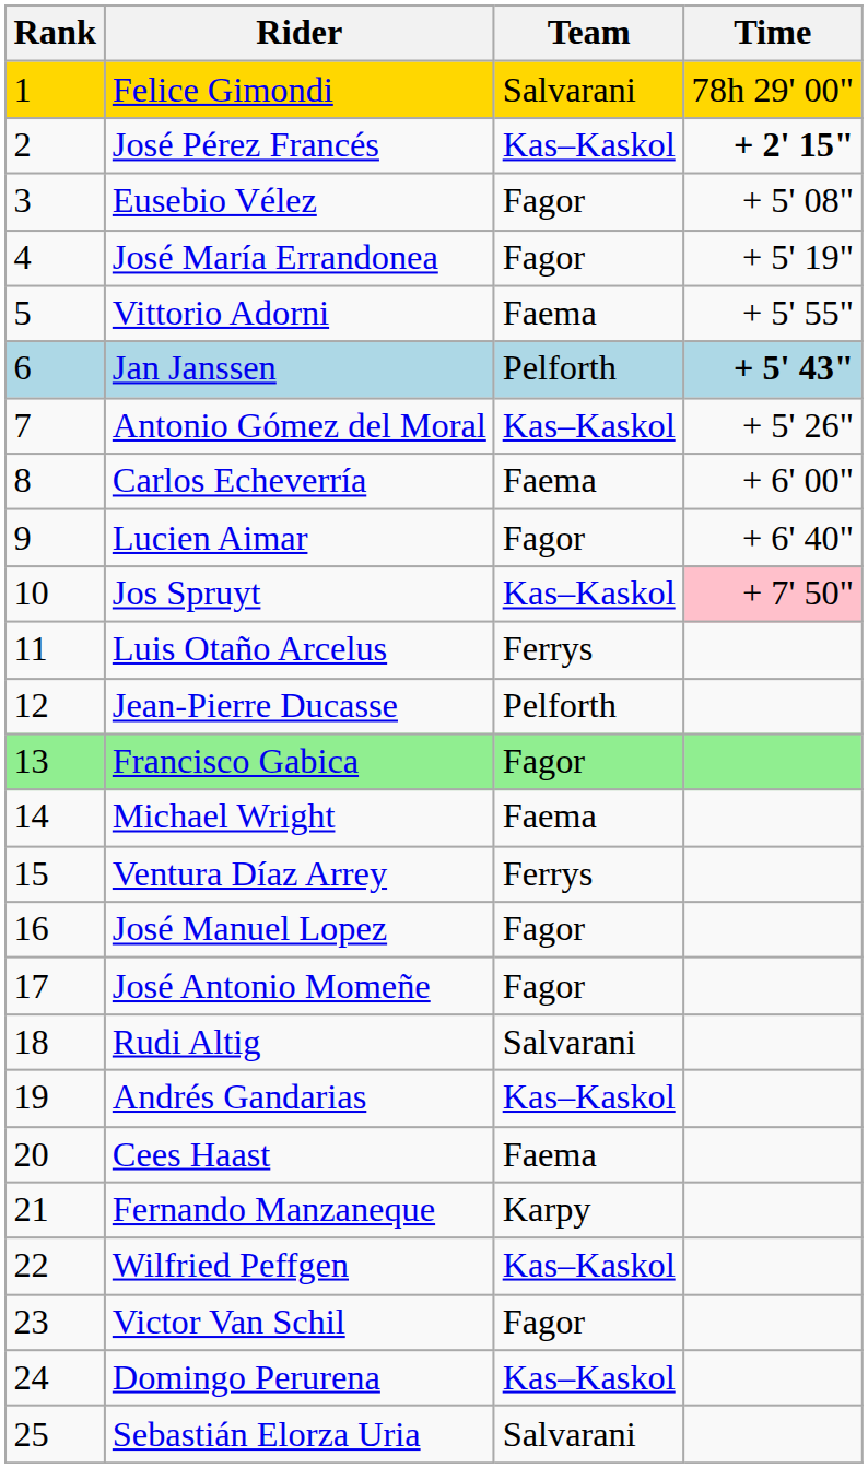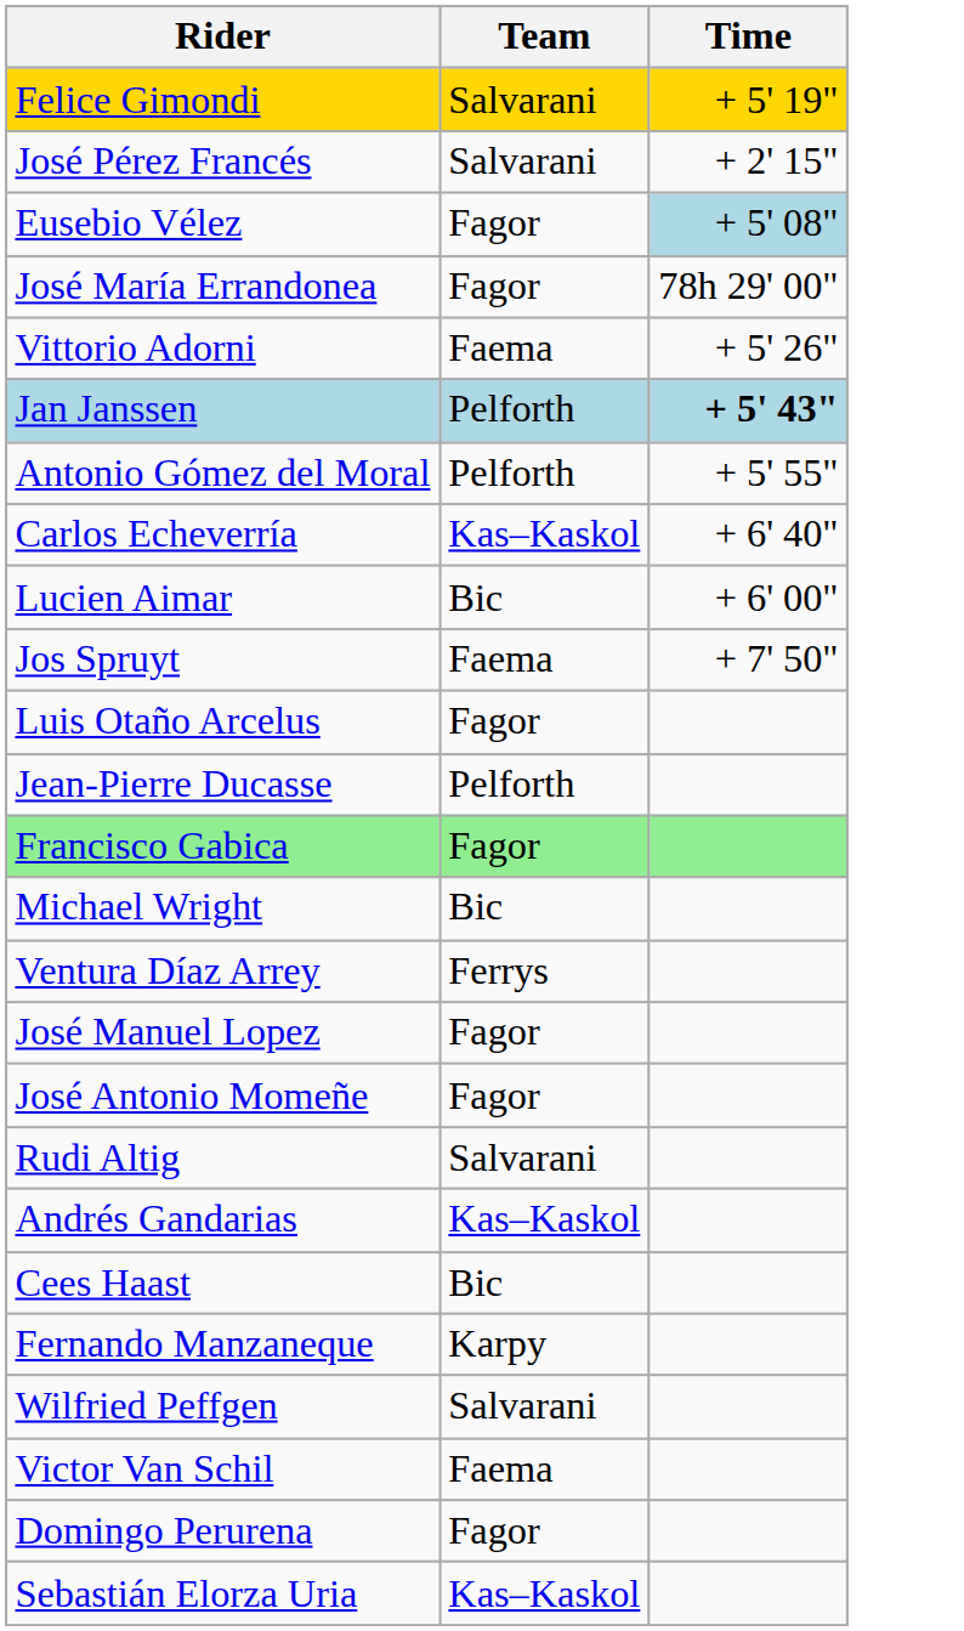- column: Rank | 1 | 2 | 3 | 4 | 5 | 6 | 7 | 8 | 9 | 10 | 11 | 12 | 13 | 14 | 15 | 16 | 17 | 18 | 19 | 20 | 21 | 22 | 23 | 24 | 25
Felice Gimondi | Time: 78h 29' 00" -> + 5' 19"
José Pérez Francés | Team: Kas–Kaskol -> Salvarani
José Pérez Francés | Time: bold -> normal
Eusebio Vélez | Time: no background -> lightblue background
José María Errandonea | Time: + 5' 19" -> 78h 29' 00"
Vittorio Adorni | Time: + 5' 55" -> + 5' 26"
Antonio Gómez del Moral | Team: Kas–Kaskol -> Pelforth
Antonio Gómez del Moral | Time: + 5' 26" -> + 5' 55"
Carlos Echeverría | Team: Faema -> Kas–Kaskol
Carlos Echeverría | Time: + 6' 00" -> + 6' 40"
Lucien Aimar | Team: Fagor -> Bic
Lucien Aimar | Time: + 6' 40" -> + 6' 00"
Jos Spruyt | Team: Kas–Kaskol -> Faema
Jos Spruyt | Time: pink background -> no background
Luis Otaño Arcelus | Team: Ferrys -> Fagor
Michael Wright | Team: Faema -> Bic
Cees Haast | Team: Faema -> Bic
Wilfried Peffgen | Team: Kas–Kaskol -> Salvarani
Victor Van Schil | Team: Fagor -> Faema
Domingo Perurena | Team: Kas–Kaskol -> Fagor
Sebastián Elorza Uria | Team: Salvarani -> Kas–Kaskol
